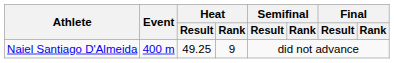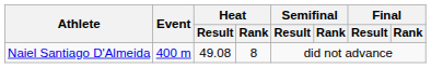Naiel Santiago D'Almeida | Heat / Result: 49.25 -> 49.08
Naiel Santiago D'Almeida | Heat / Rank: 9 -> 8
